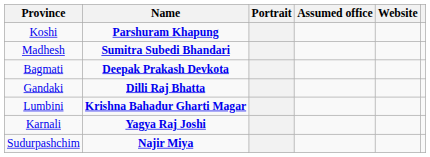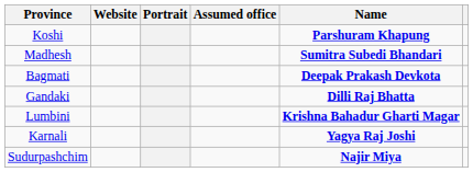columns swapped: Name <-> Website
